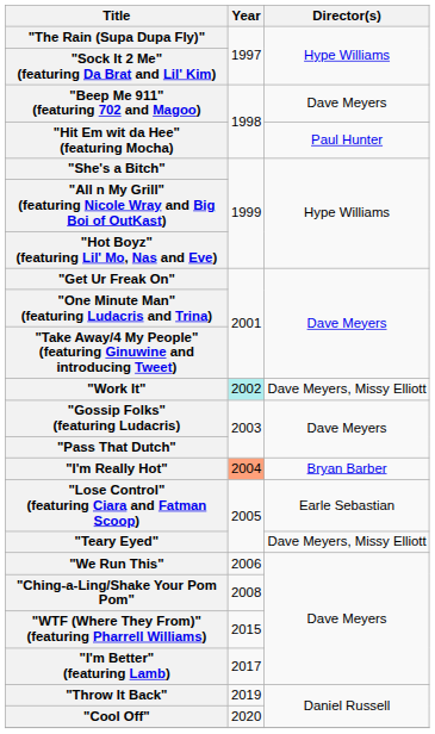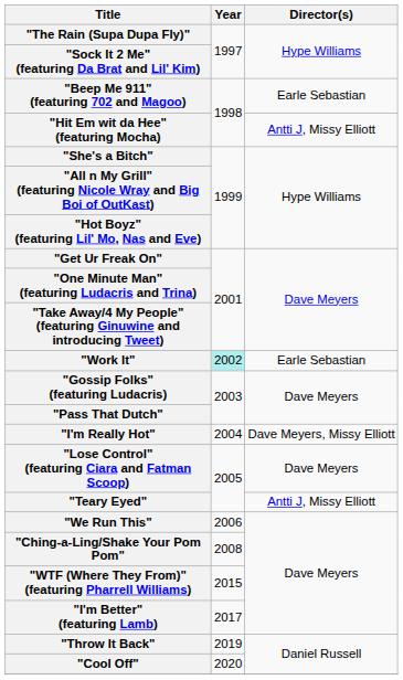"Beep Me 911" (featuring 702 and Magoo) | Director(s): Dave Meyers -> Earle Sebastian
"Hit Em wit da Hee" (featuring Mocha) | Director(s): Paul Hunter -> Antti J, Missy Elliott
"Work It" | Director(s): Dave Meyers, Missy Elliott -> Earle Sebastian
"I'm Really Hot" | Year: lightsalmon background -> no background
"I'm Really Hot" | Director(s): Bryan Barber -> Dave Meyers, Missy Elliott
"Lose Control" (featuring Ciara and Fatman Scoop) | Director(s): Earle Sebastian -> Dave Meyers
"Teary Eyed" | Director(s): Dave Meyers, Missy Elliott -> Antti J, Missy Elliott
